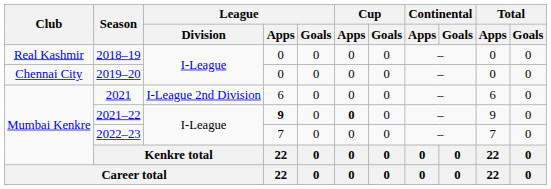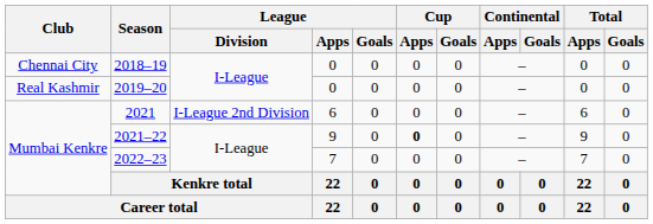2018–19 | Club: Real Kashmir -> Chennai City
2019–20 | Club: Chennai City -> Real Kashmir
2021–22 | League / Apps: bold -> normal
